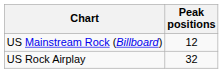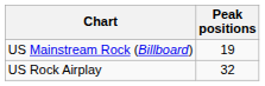US Mainstream Rock (Billboard) | Peak positions: 12 -> 19
